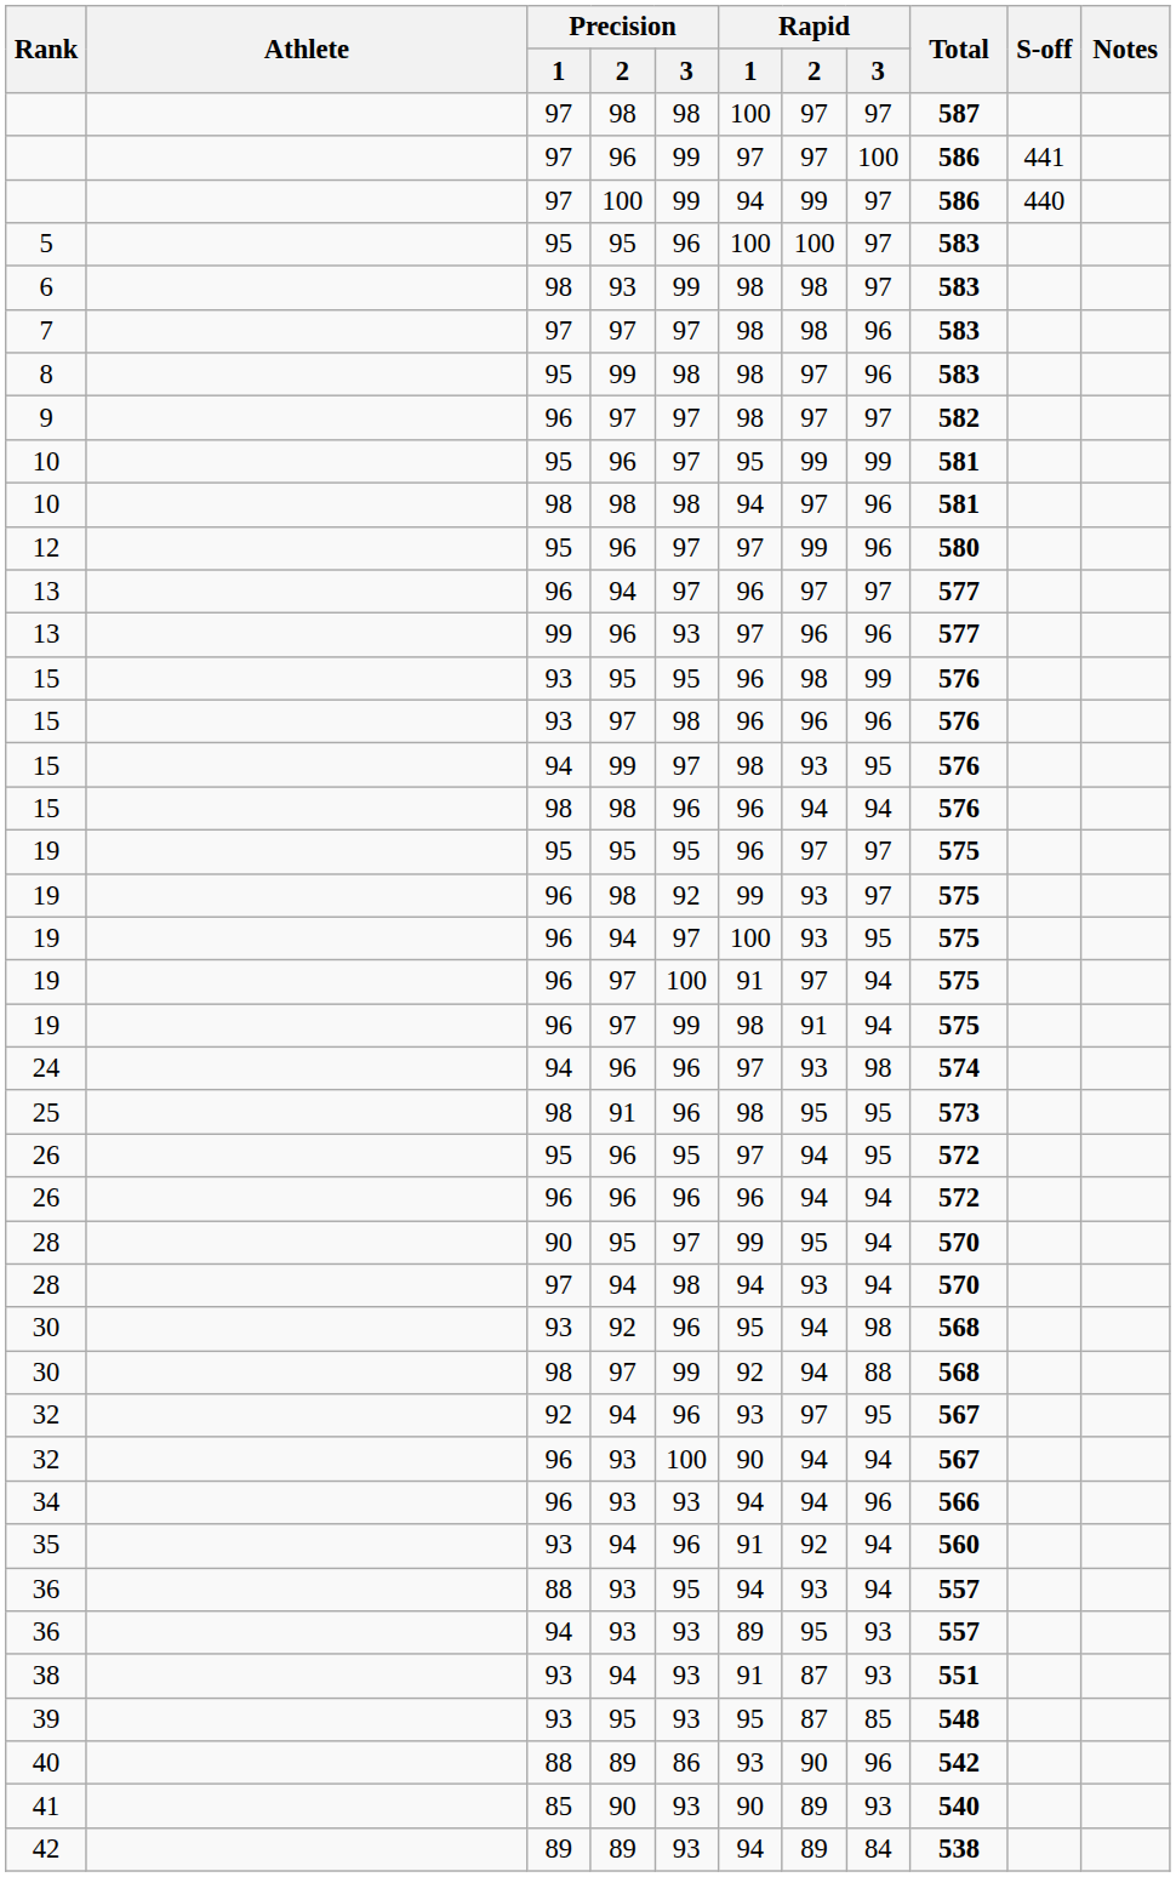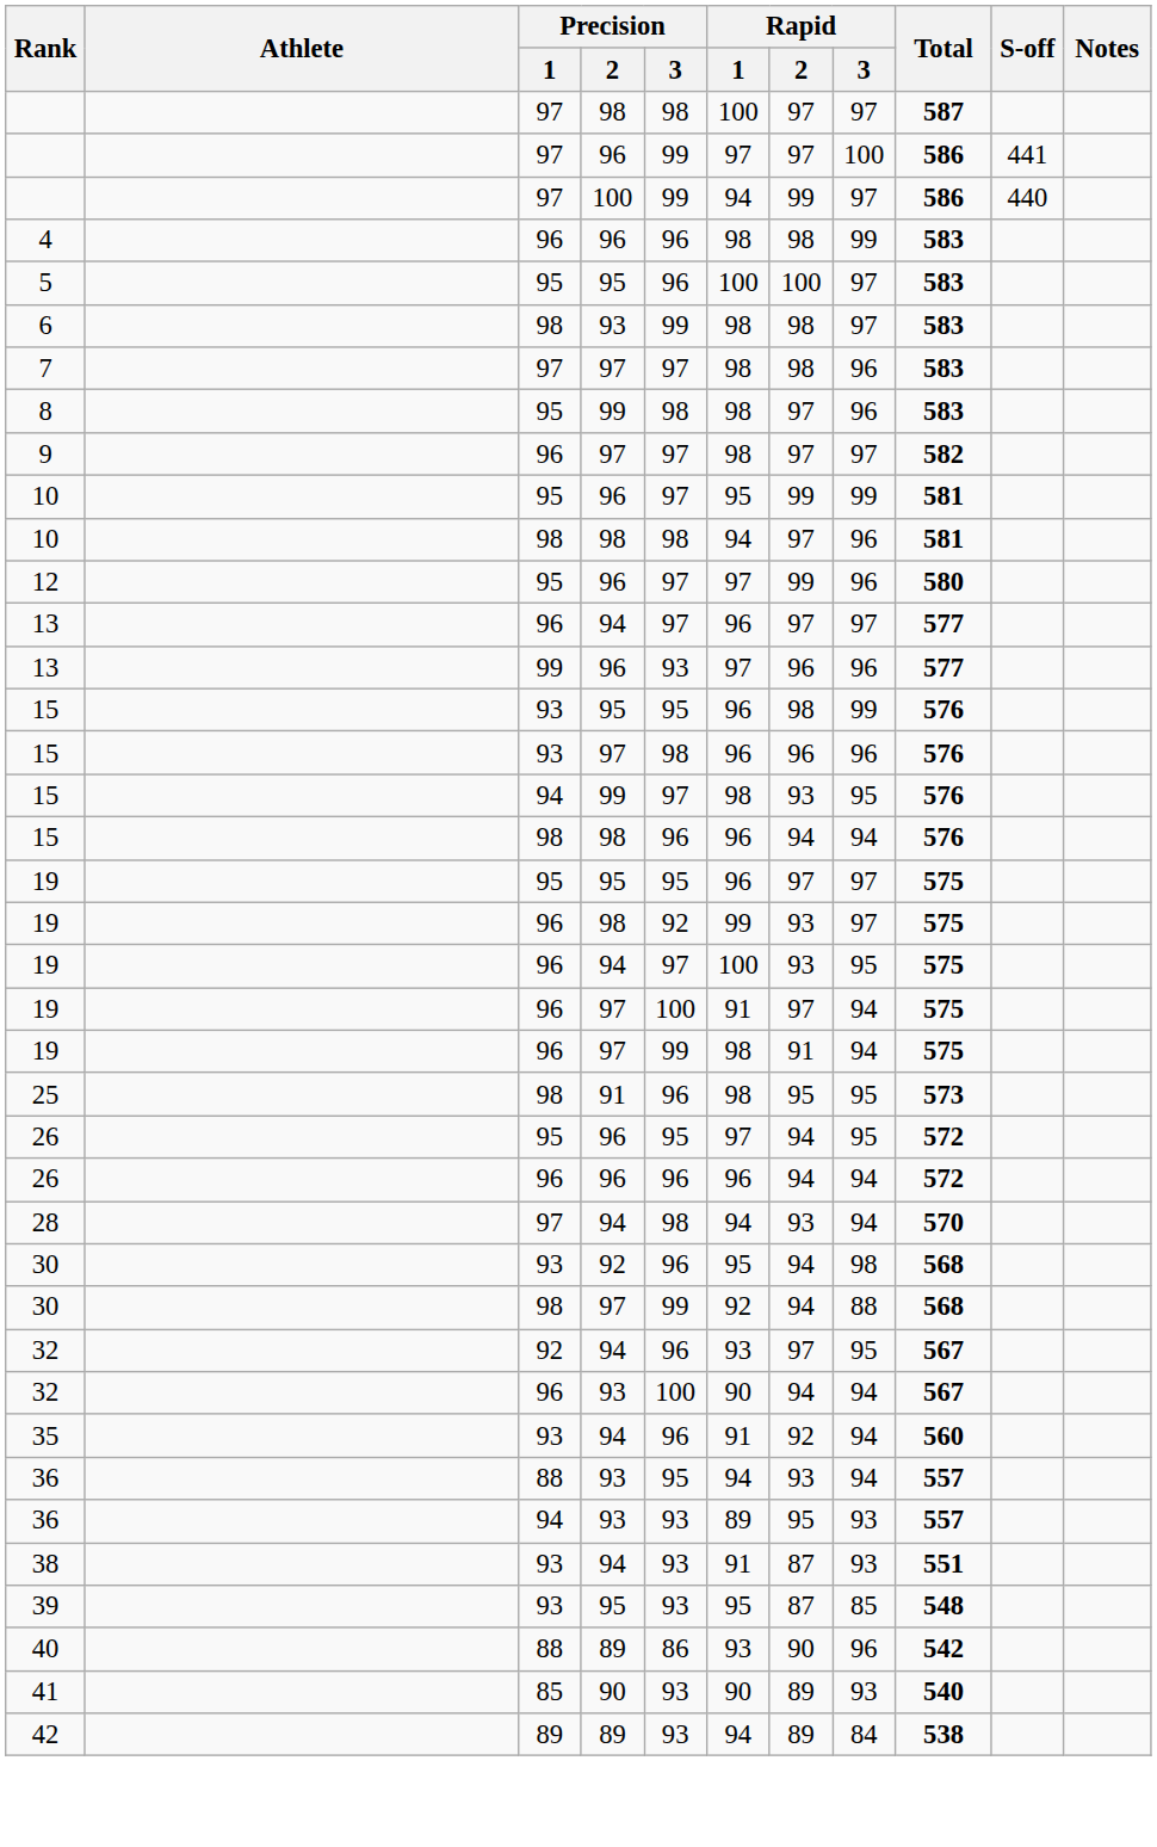+ row: 4 | 96 | 96 | 96 | 98 | 98 | 99 | 583
- row: 24 | 94 | 96 | 96 | 97 | 93 | 98 | 574
- row: 28 | 90 | 95 | 97 | 99 | 95 | 94 | 570
- row: 34 | 96 | 93 | 93 | 94 | 94 | 96 | 566
